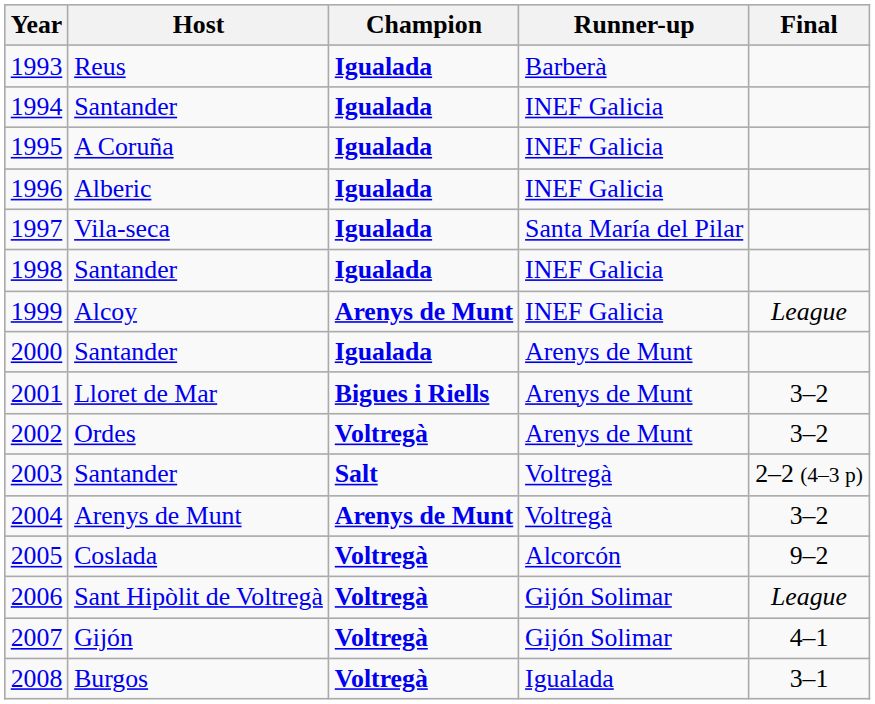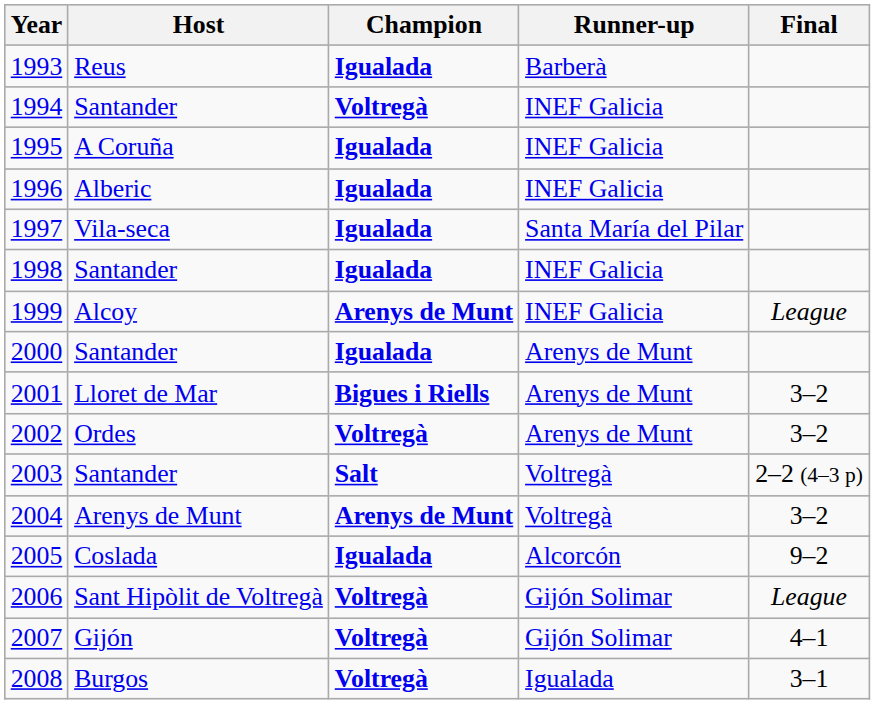1994 | Champion: Igualada -> Voltregà
2005 | Champion: Voltregà -> Igualada
